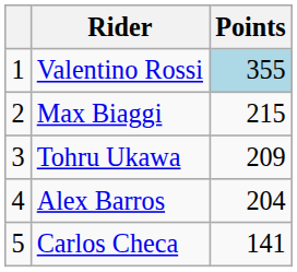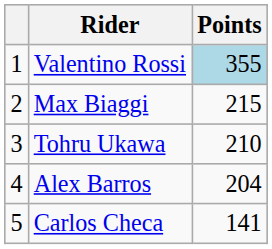Tohru Ukawa | Points: 209 -> 210
